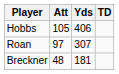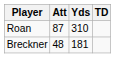- row: Hobbs | 105 | 406
Roan | Att: 97 -> 87
Roan | Yds: 307 -> 310
